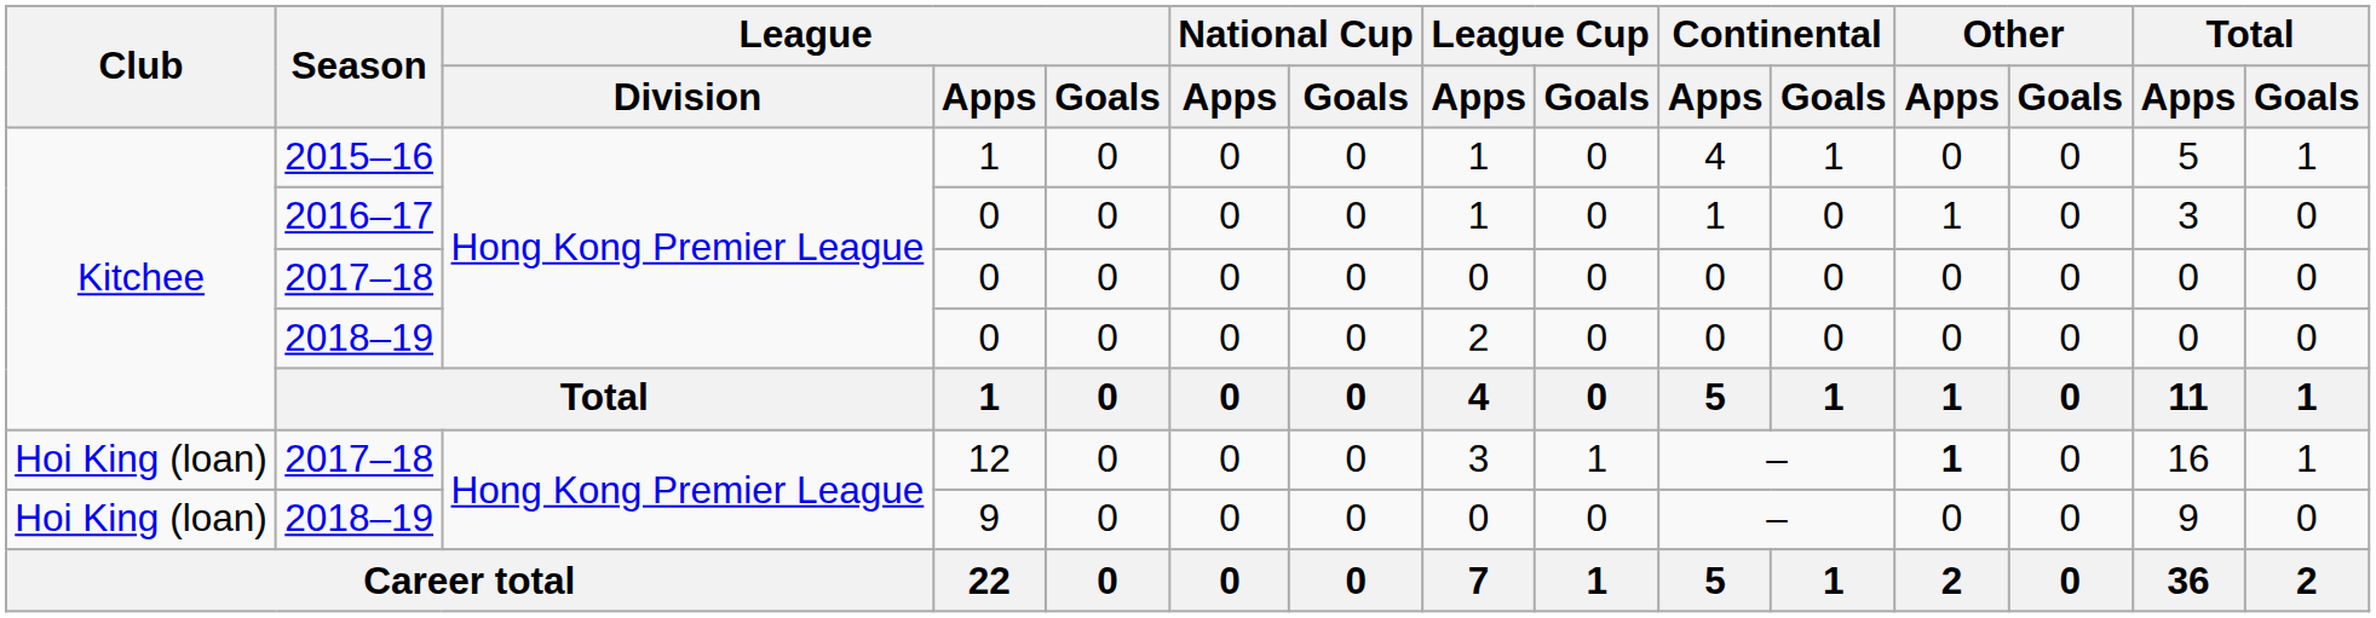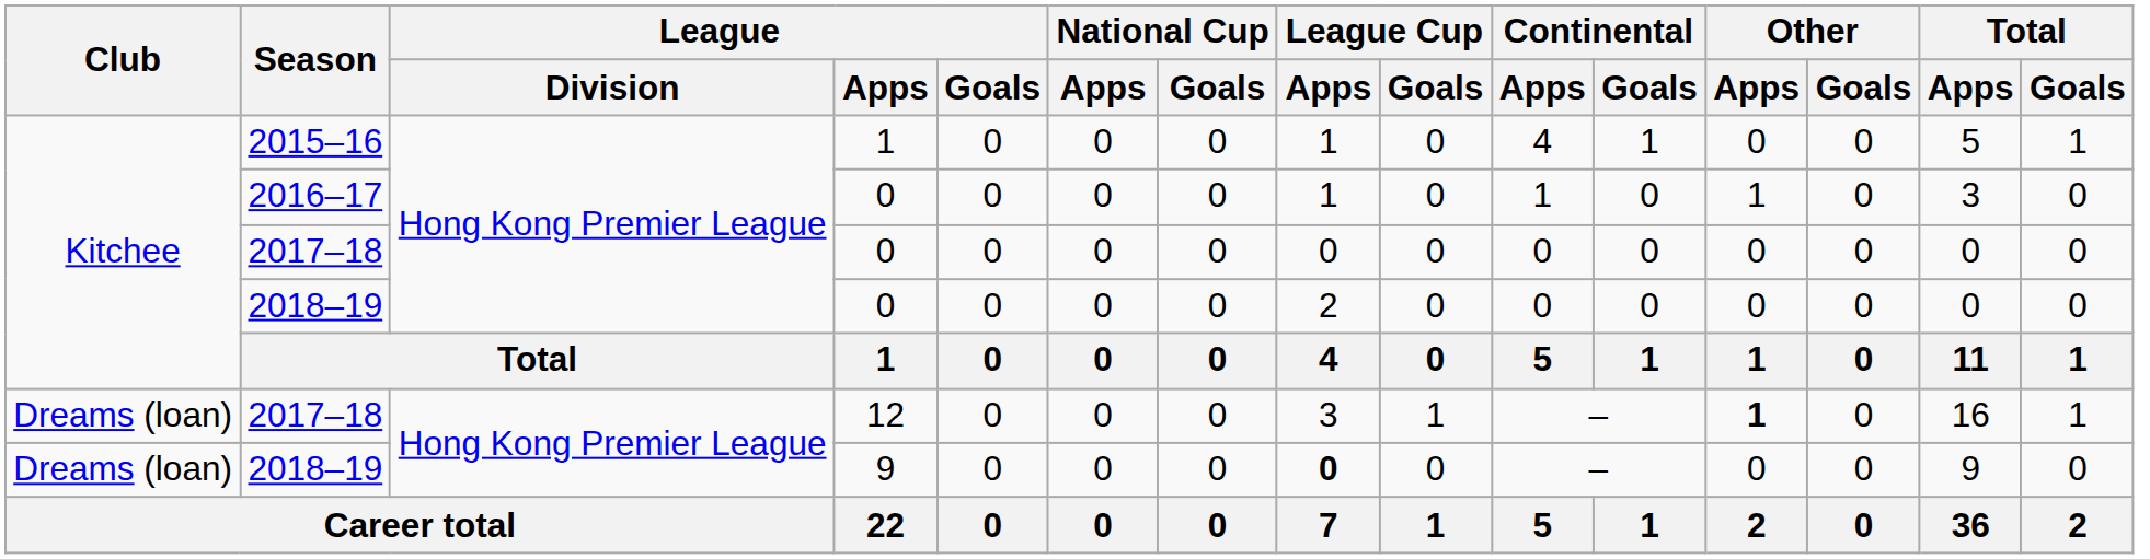2017–18 / 12 | Club: Hoi King (loan) -> Dreams (loan)
2018–19 / 9 | Club: Hoi King (loan) -> Dreams (loan)
2018–19 / 9 | League Cup / Apps: normal -> bold
